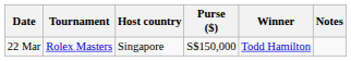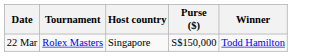- column: Notes
